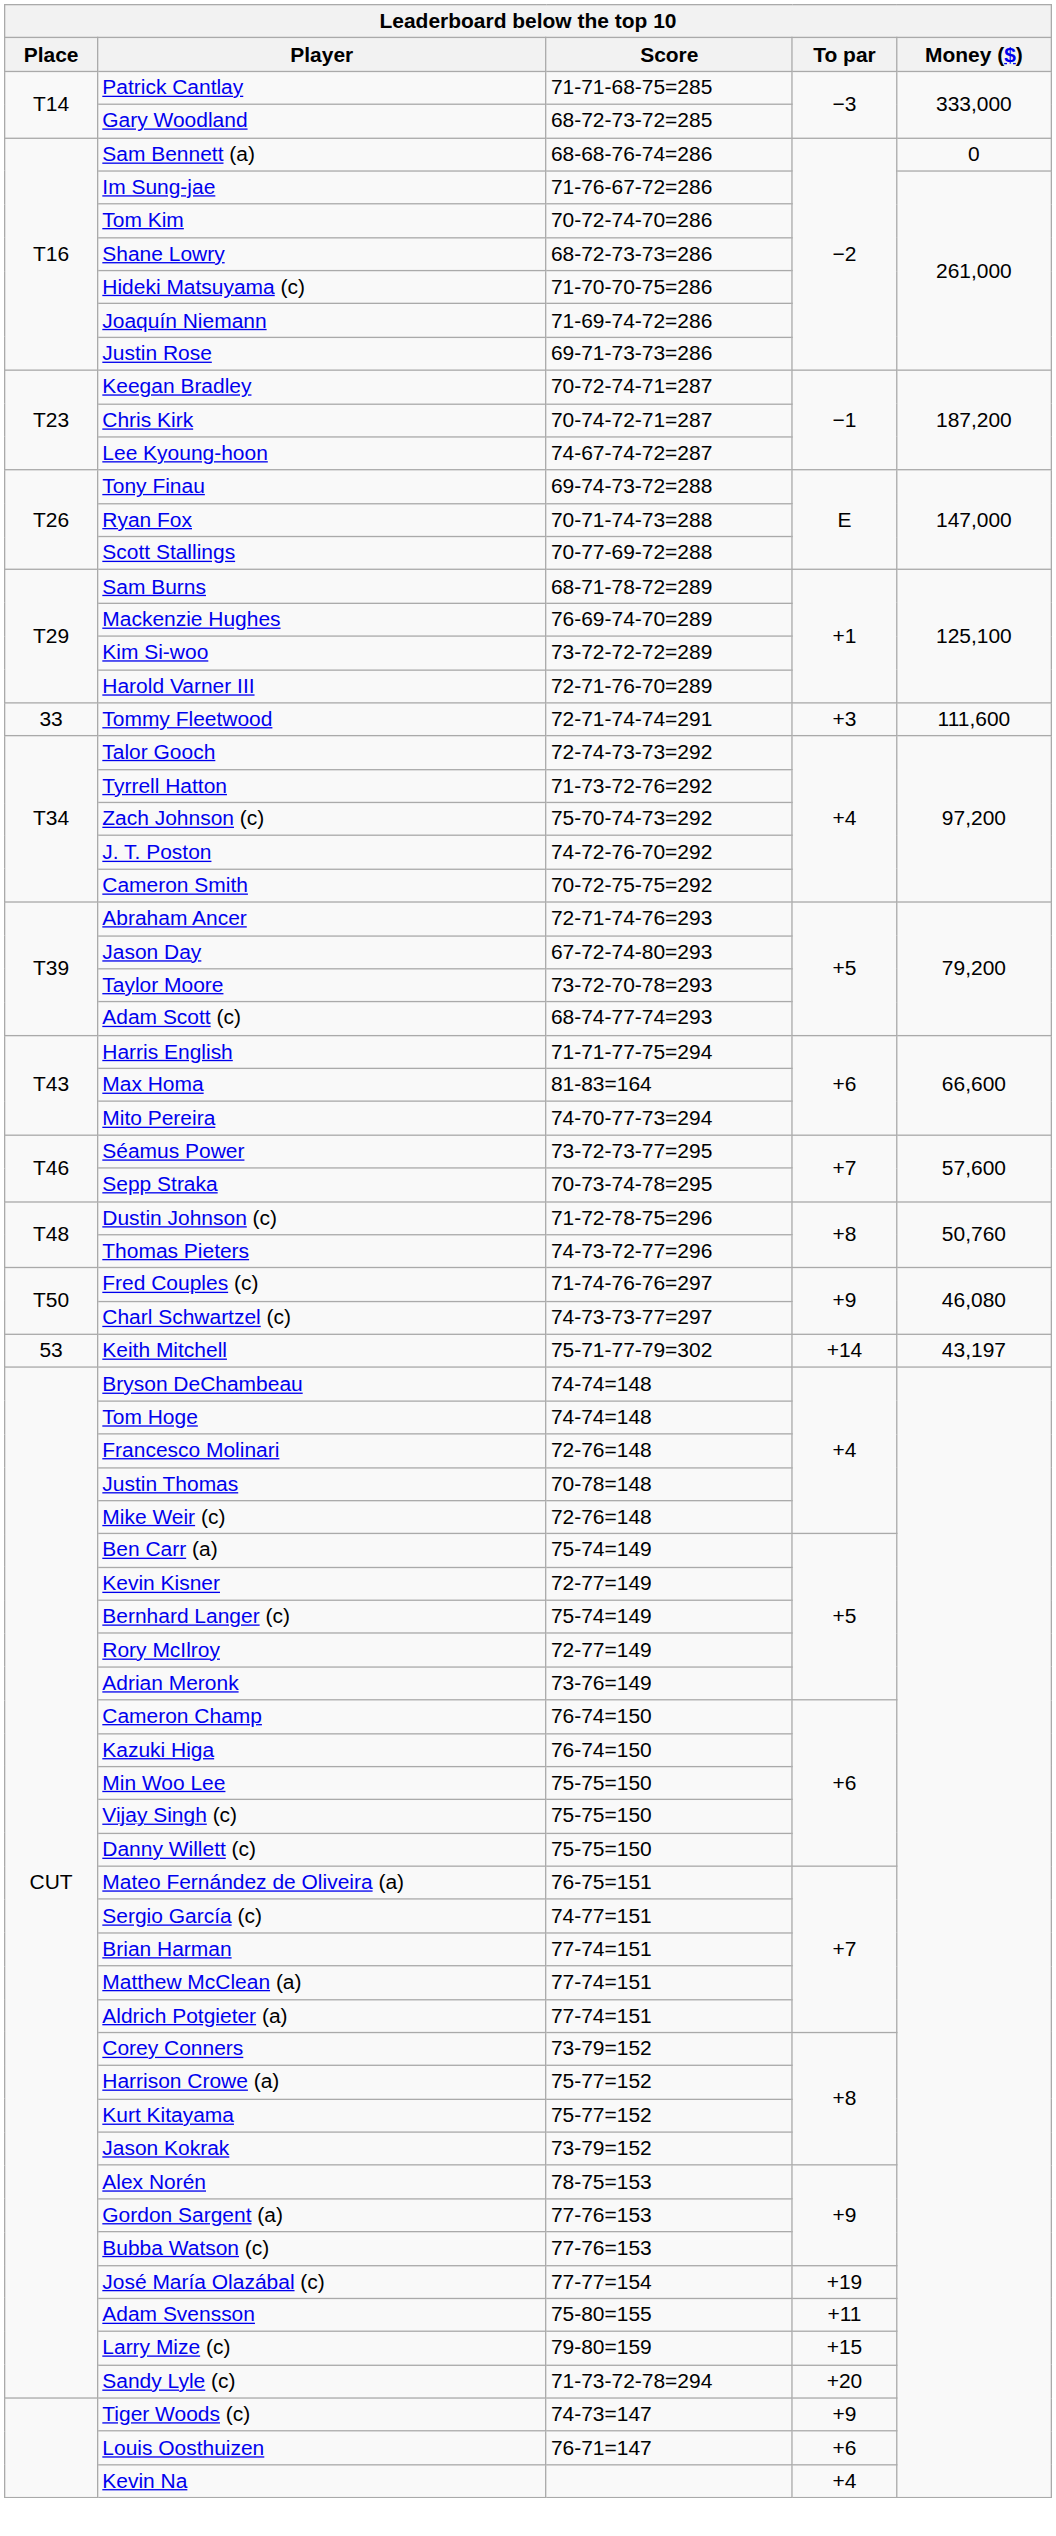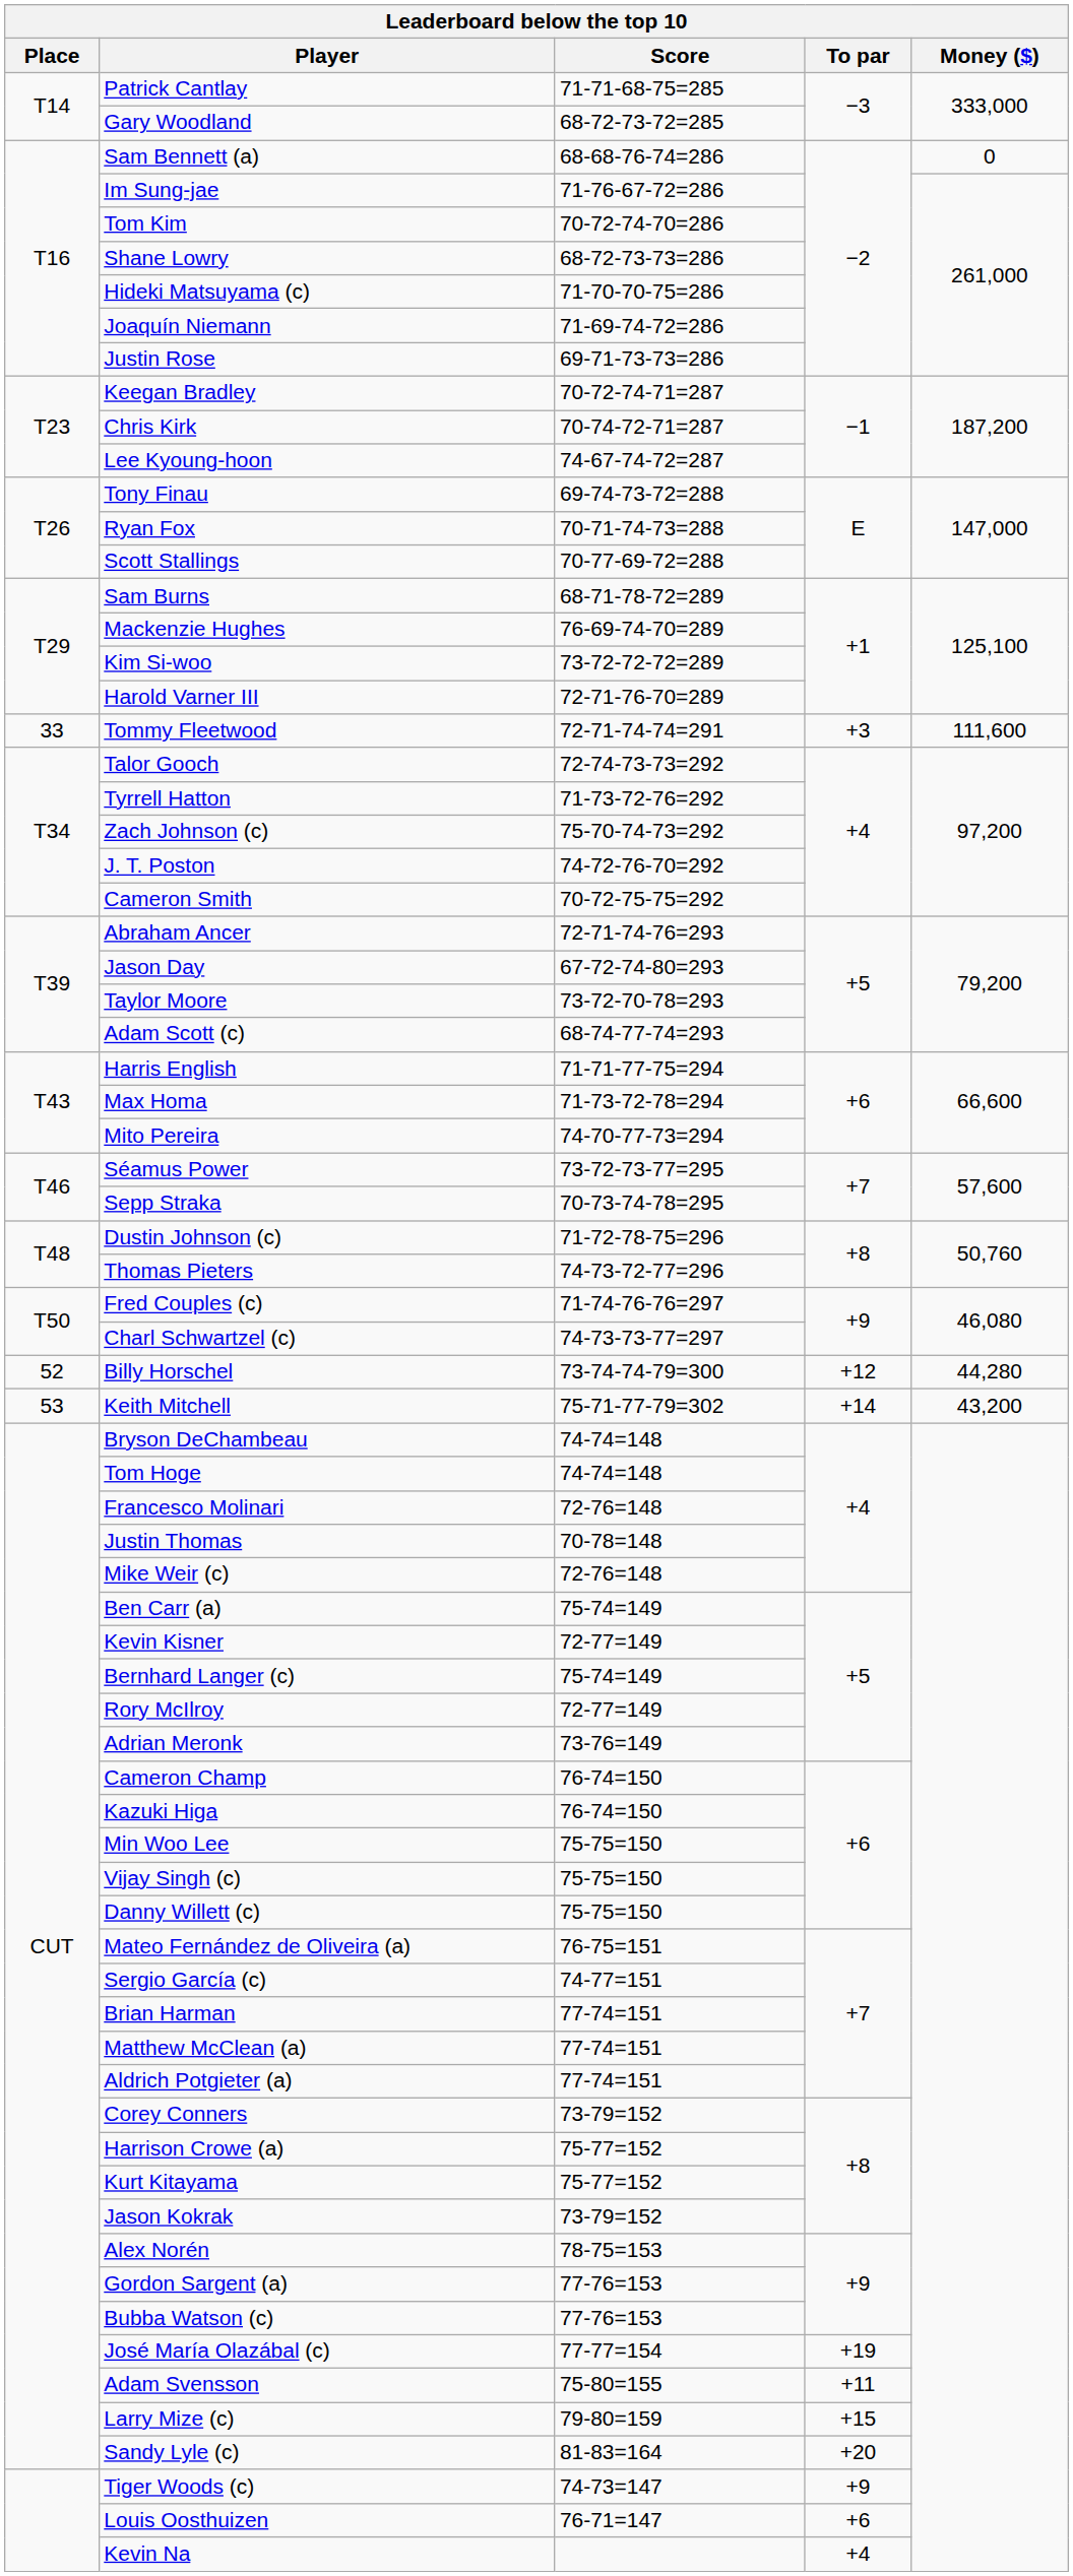Max Homa | Score: 81-83=164 -> 71-73-72-78=294
+ row: 52 | Billy Horschel | 73-74-74-79=300 | +12 | 44,280
Keith Mitchell | Money ($): 43,197 -> 43,200
Sandy Lyle (c) | Score: 71-73-72-78=294 -> 81-83=164
